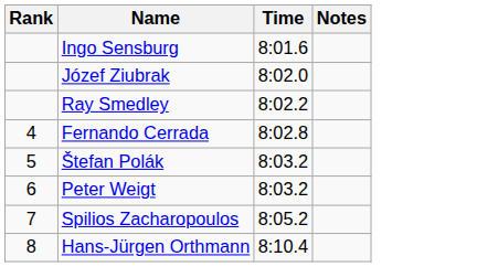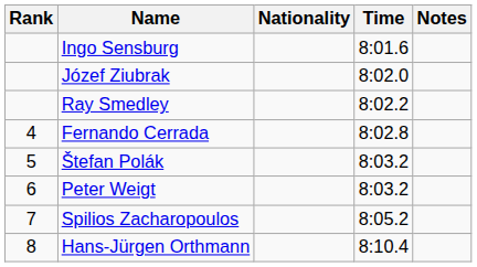+ column: Nationality
